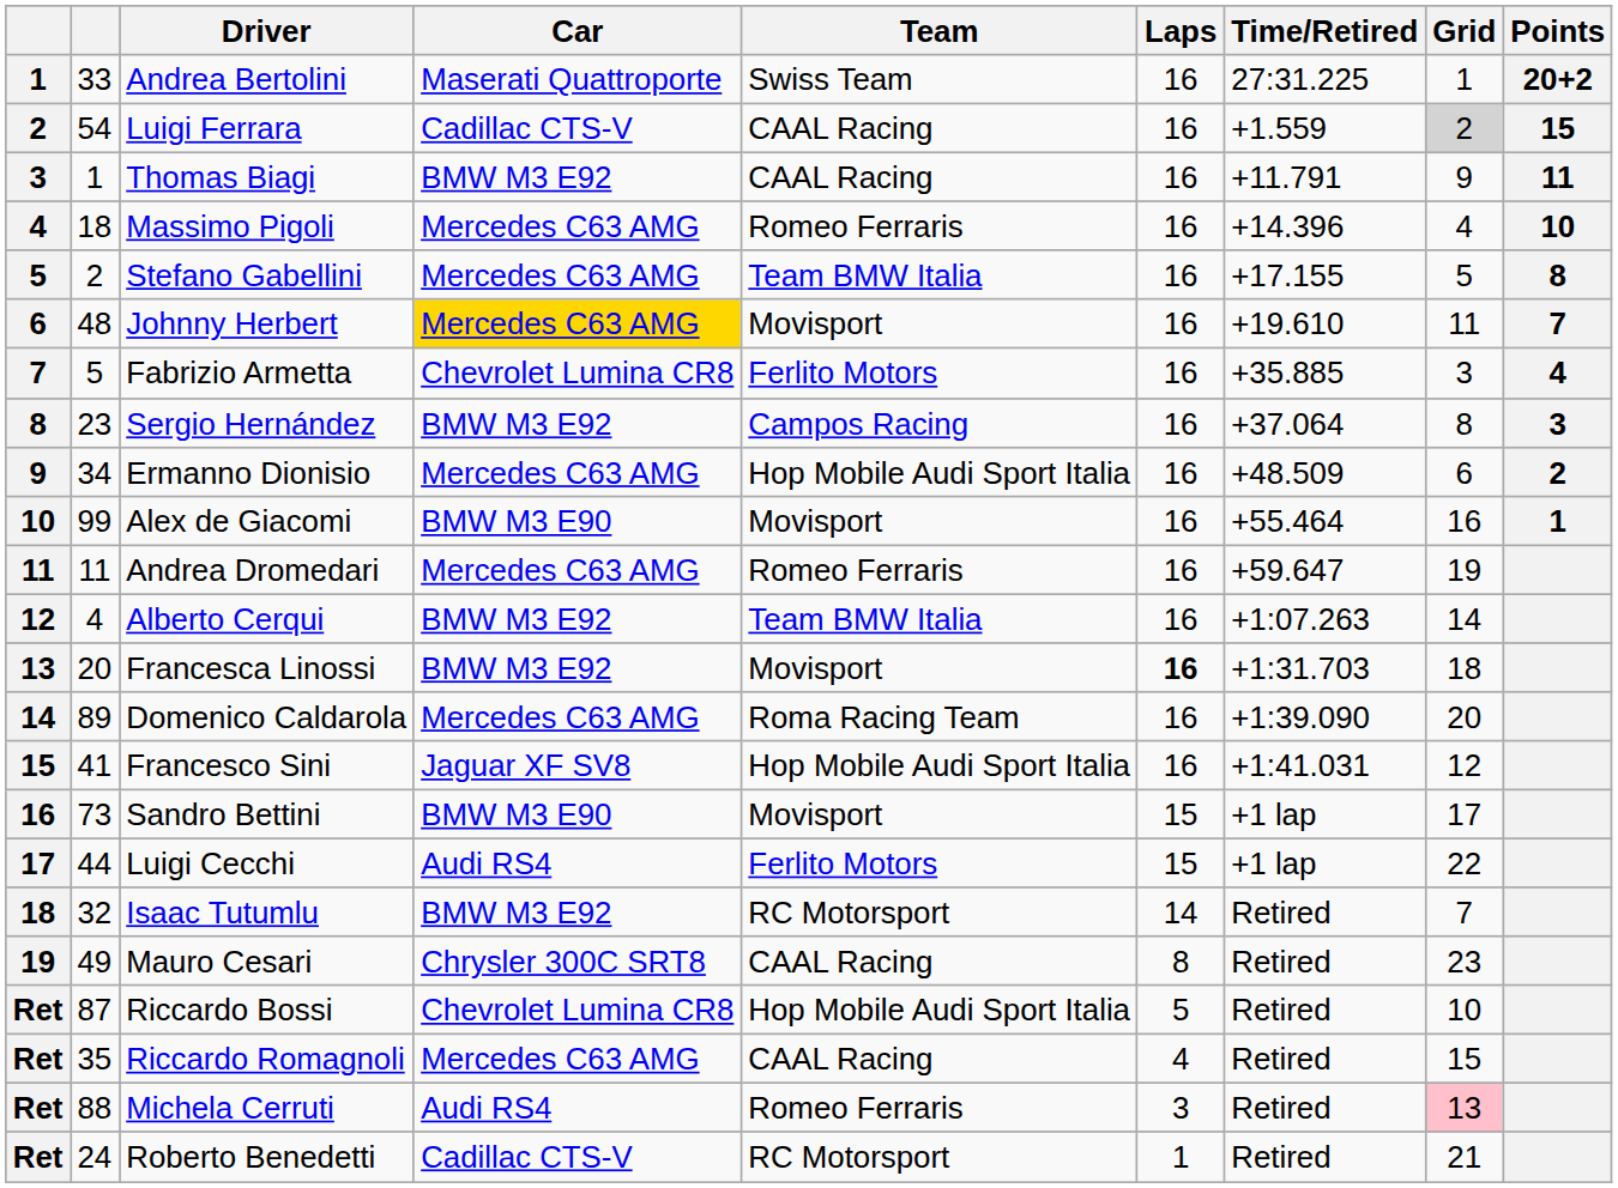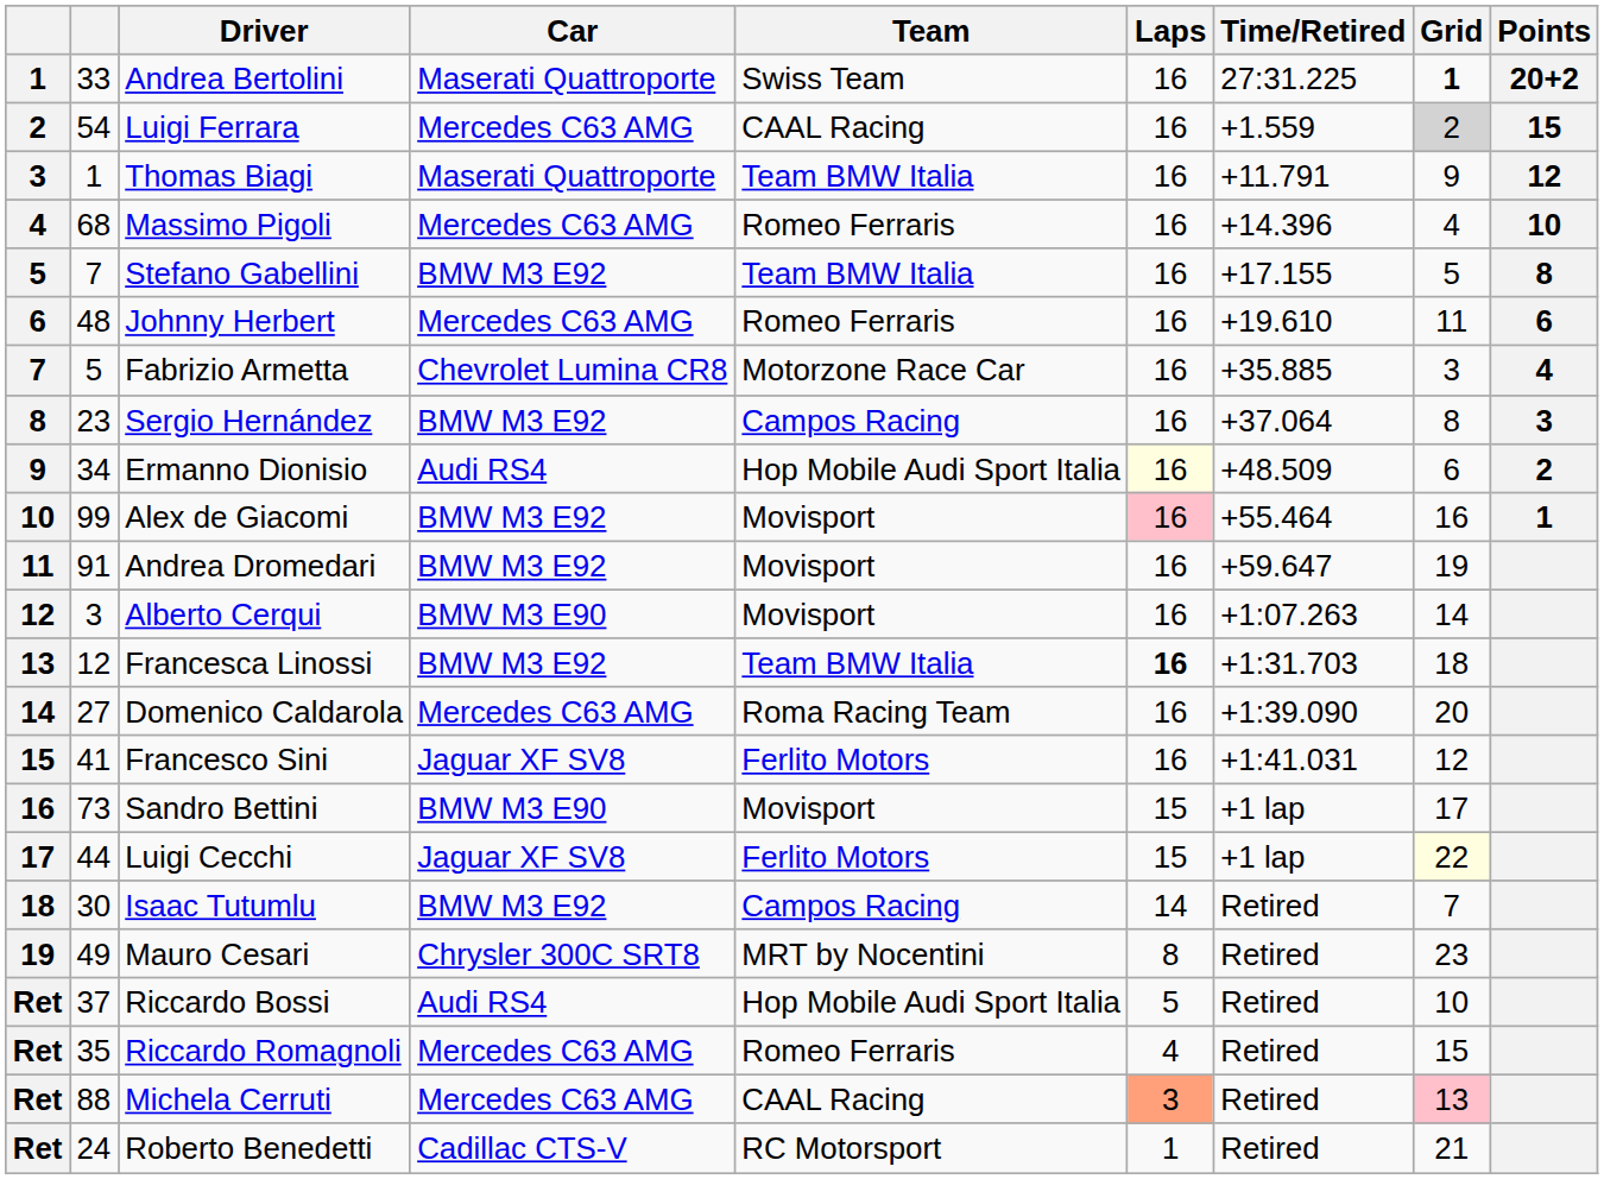Andrea Bertolini | Grid: normal -> bold
Luigi Ferrara | Car: Cadillac CTS-V -> Mercedes C63 AMG
Thomas Biagi | Car: BMW M3 E92 -> Maserati Quattroporte
Thomas Biagi | Team: CAAL Racing -> Team BMW Italia
Thomas Biagi | Points: 11 -> 12
Massimo Pigoli | column 2: 18 -> 68
Stefano Gabellini | column 2: 2 -> 7
Stefano Gabellini | Car: Mercedes C63 AMG -> BMW M3 E92
Johnny Herbert | Car: gold background -> no background
Johnny Herbert | Team: Movisport -> Romeo Ferraris
Johnny Herbert | Points: 7 -> 6
Fabrizio Armetta | Team: Ferlito Motors -> Motorzone Race Car
Ermanno Dionisio | Car: Mercedes C63 AMG -> Audi RS4
Ermanno Dionisio | Laps: no background -> lightyellow background
Alex de Giacomi | Car: BMW M3 E90 -> BMW M3 E92
Alex de Giacomi | Laps: no background -> pink background
Andrea Dromedari | column 2: 11 -> 91
Andrea Dromedari | Car: Mercedes C63 AMG -> BMW M3 E92
Andrea Dromedari | Team: Romeo Ferraris -> Movisport
Alberto Cerqui | column 2: 4 -> 3
Alberto Cerqui | Car: BMW M3 E92 -> BMW M3 E90
Alberto Cerqui | Team: Team BMW Italia -> Movisport
Francesca Linossi | column 2: 20 -> 12
Francesca Linossi | Team: Movisport -> Team BMW Italia
Domenico Caldarola | column 2: 89 -> 27
Francesco Sini | Team: Hop Mobile Audi Sport Italia -> Ferlito Motors
Luigi Cecchi | Car: Audi RS4 -> Jaguar XF SV8
Luigi Cecchi | Grid: no background -> lightyellow background
Isaac Tutumlu | column 2: 32 -> 30
Isaac Tutumlu | Team: RC Motorsport -> Campos Racing
Mauro Cesari | Team: CAAL Racing -> MRT by Nocentini
Riccardo Bossi | column 2: 87 -> 37
Riccardo Bossi | Car: Chevrolet Lumina CR8 -> Audi RS4
Riccardo Romagnoli | Team: CAAL Racing -> Romeo Ferraris
Michela Cerruti | Car: Audi RS4 -> Mercedes C63 AMG
Michela Cerruti | Team: Romeo Ferraris -> CAAL Racing
Michela Cerruti | Laps: no background -> lightsalmon background
